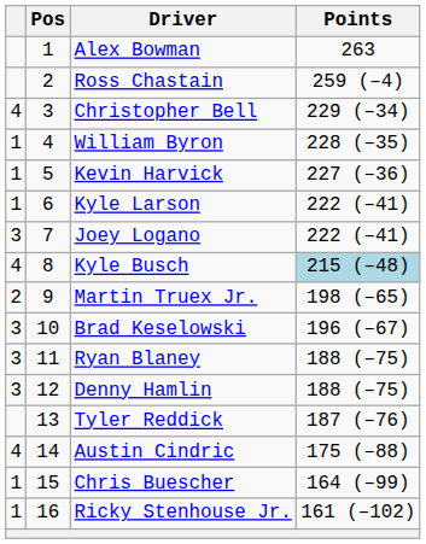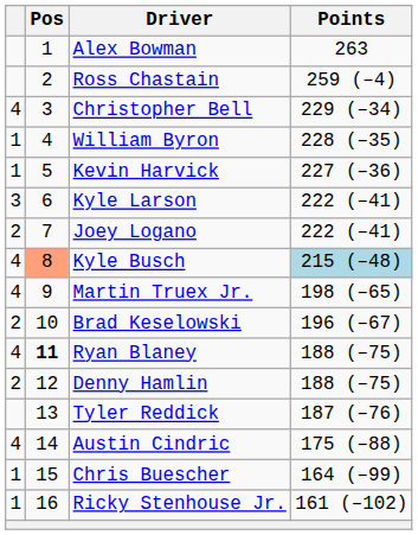Kyle Larson | column 1: 1 -> 3
Joey Logano | column 1: 3 -> 2
Kyle Busch | Pos: no background -> lightsalmon background
Martin Truex Jr. | column 1: 2 -> 4
Brad Keselowski | column 1: 3 -> 2
Ryan Blaney | column 1: 3 -> 4
Ryan Blaney | Pos: normal -> bold
Denny Hamlin | column 1: 3 -> 2
